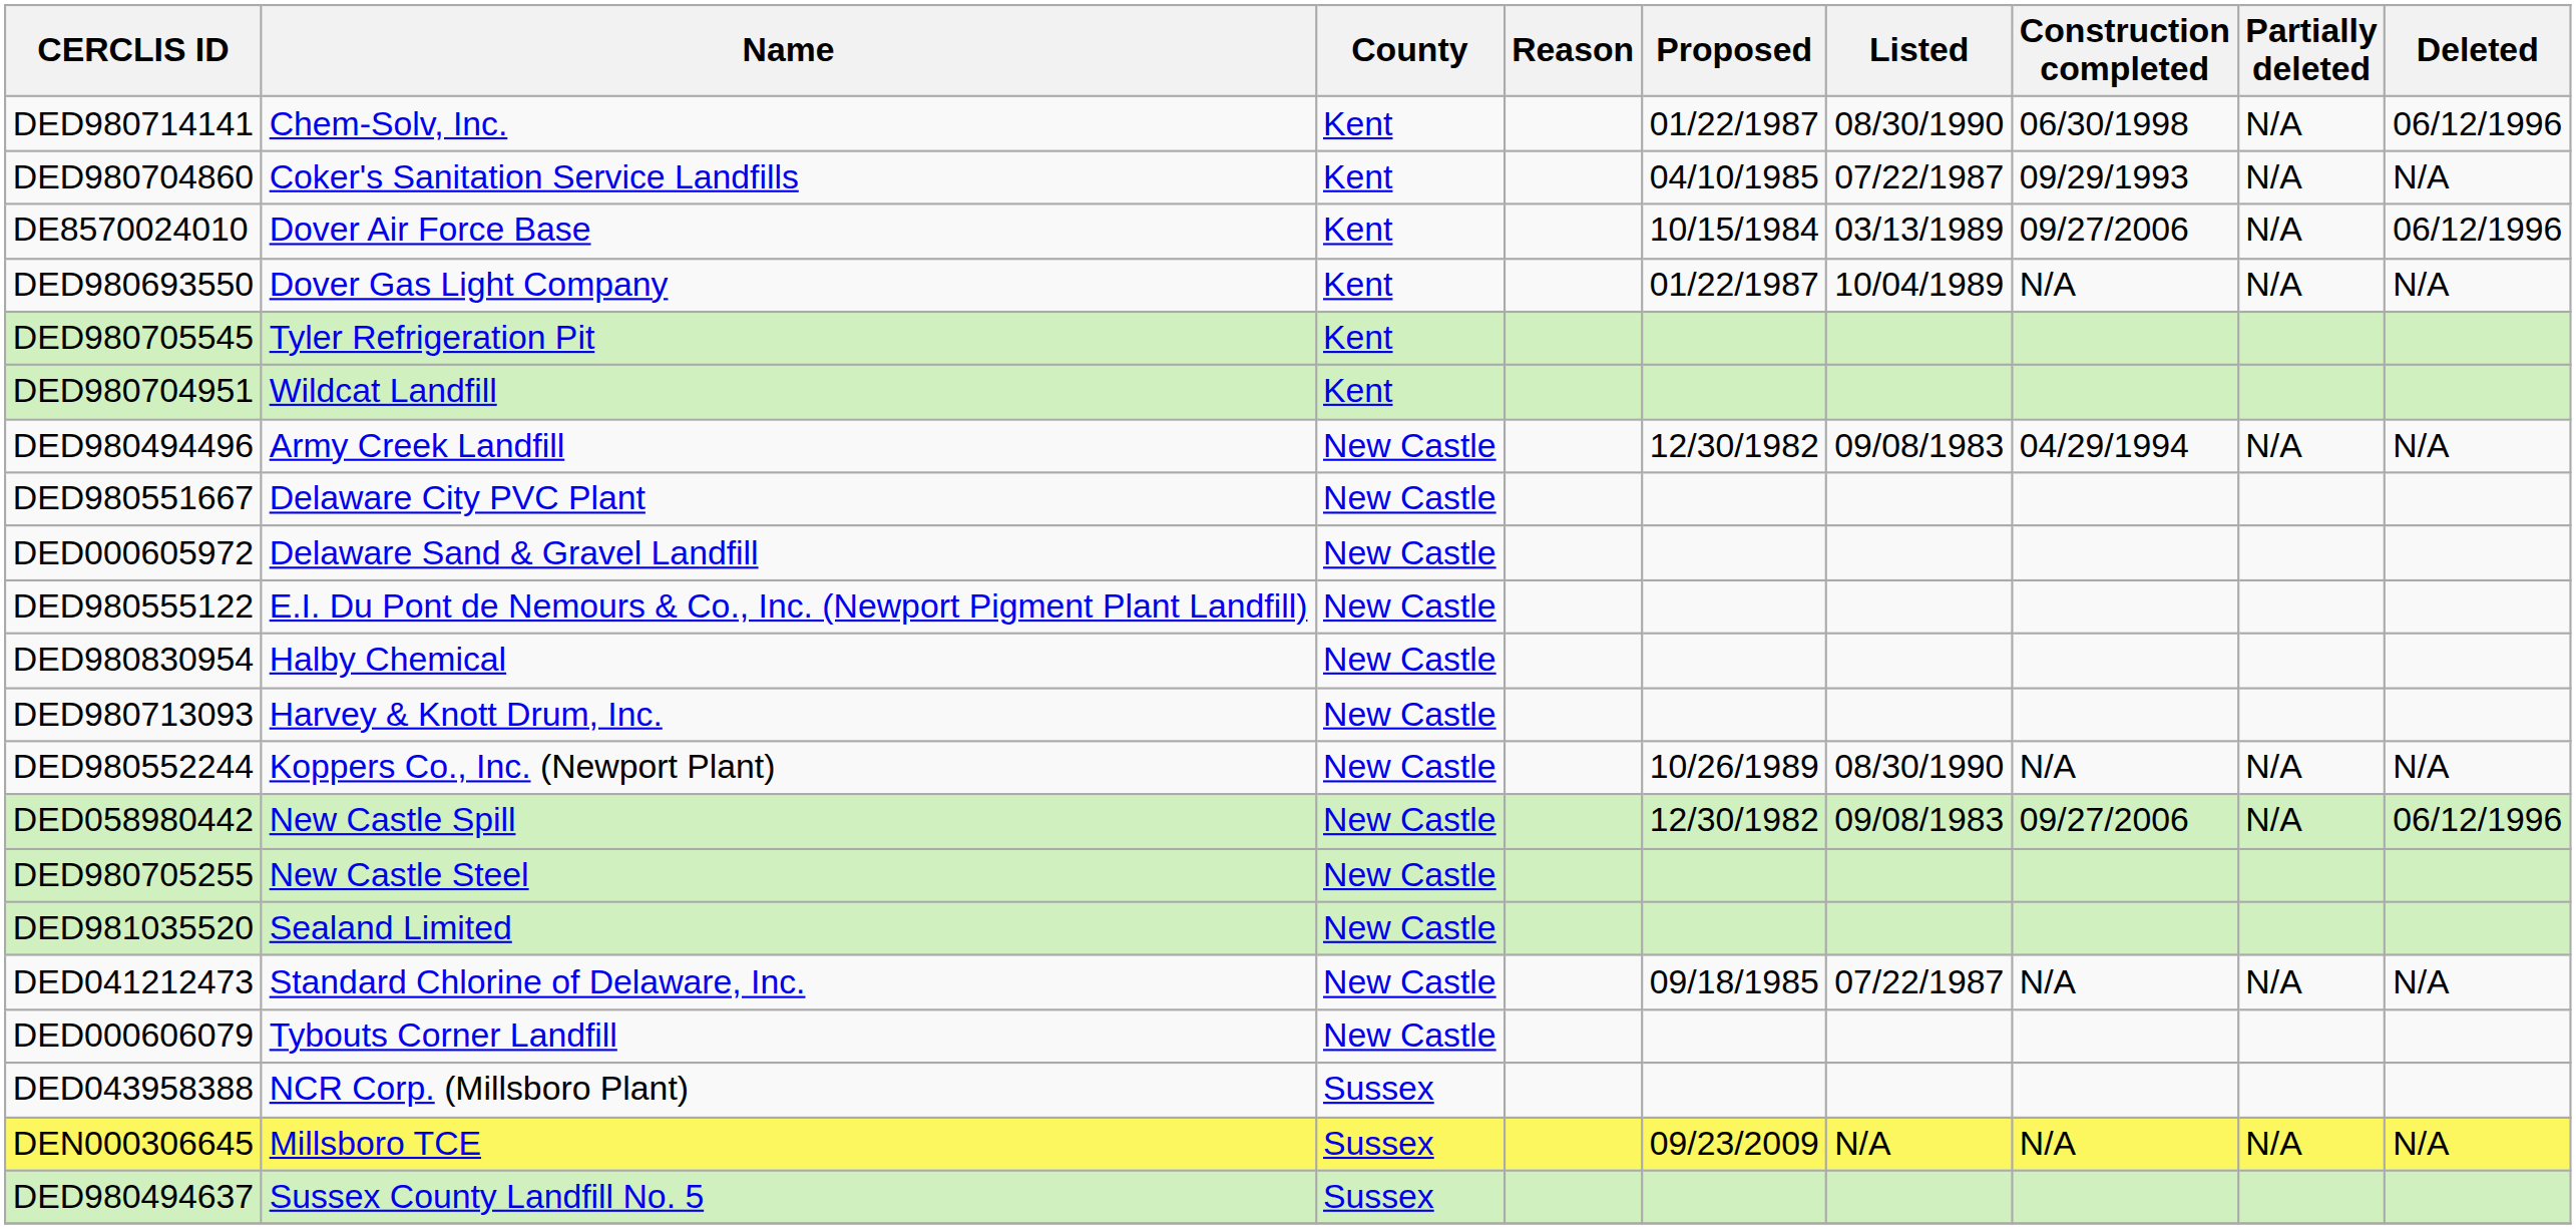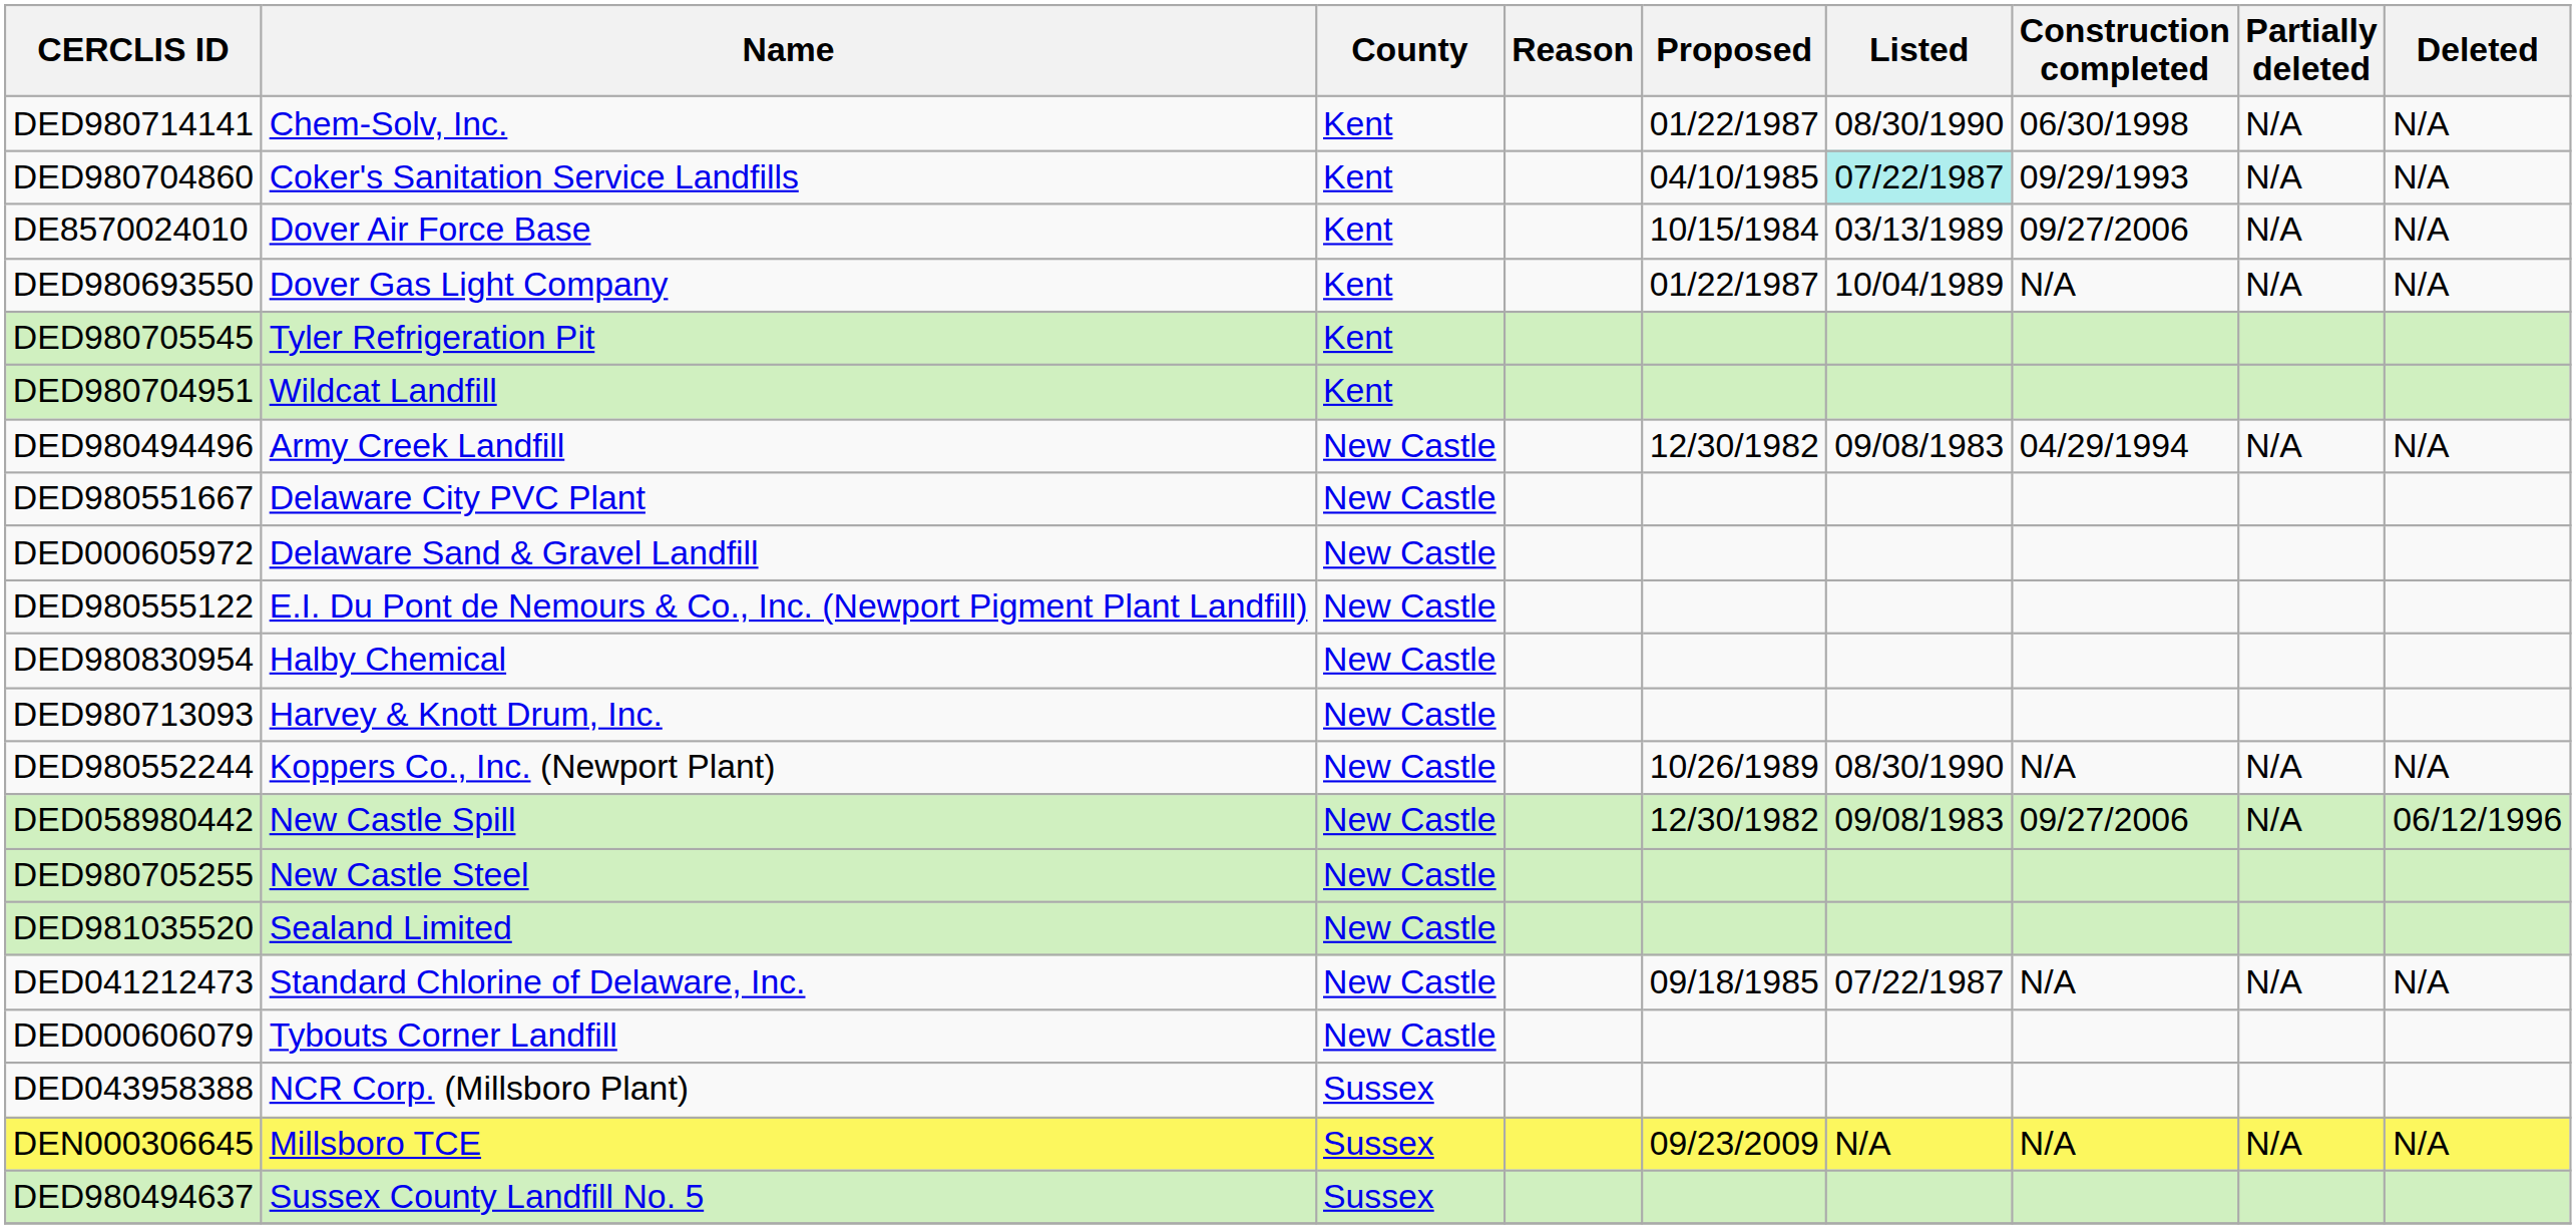DED980714141 | Deleted: 06/12/1996 -> N/A
DED980704860 | Listed: no background -> paleturquoise background
DE8570024010 | Deleted: 06/12/1996 -> N/A
